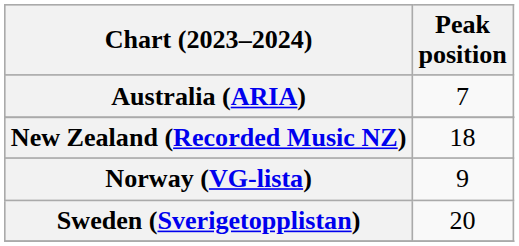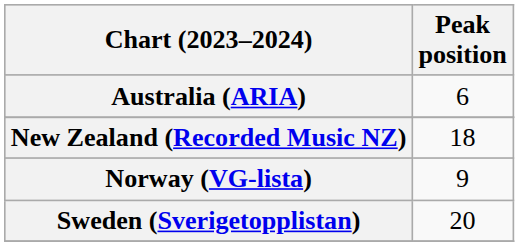Australia (ARIA) | Peak position: 7 -> 6
